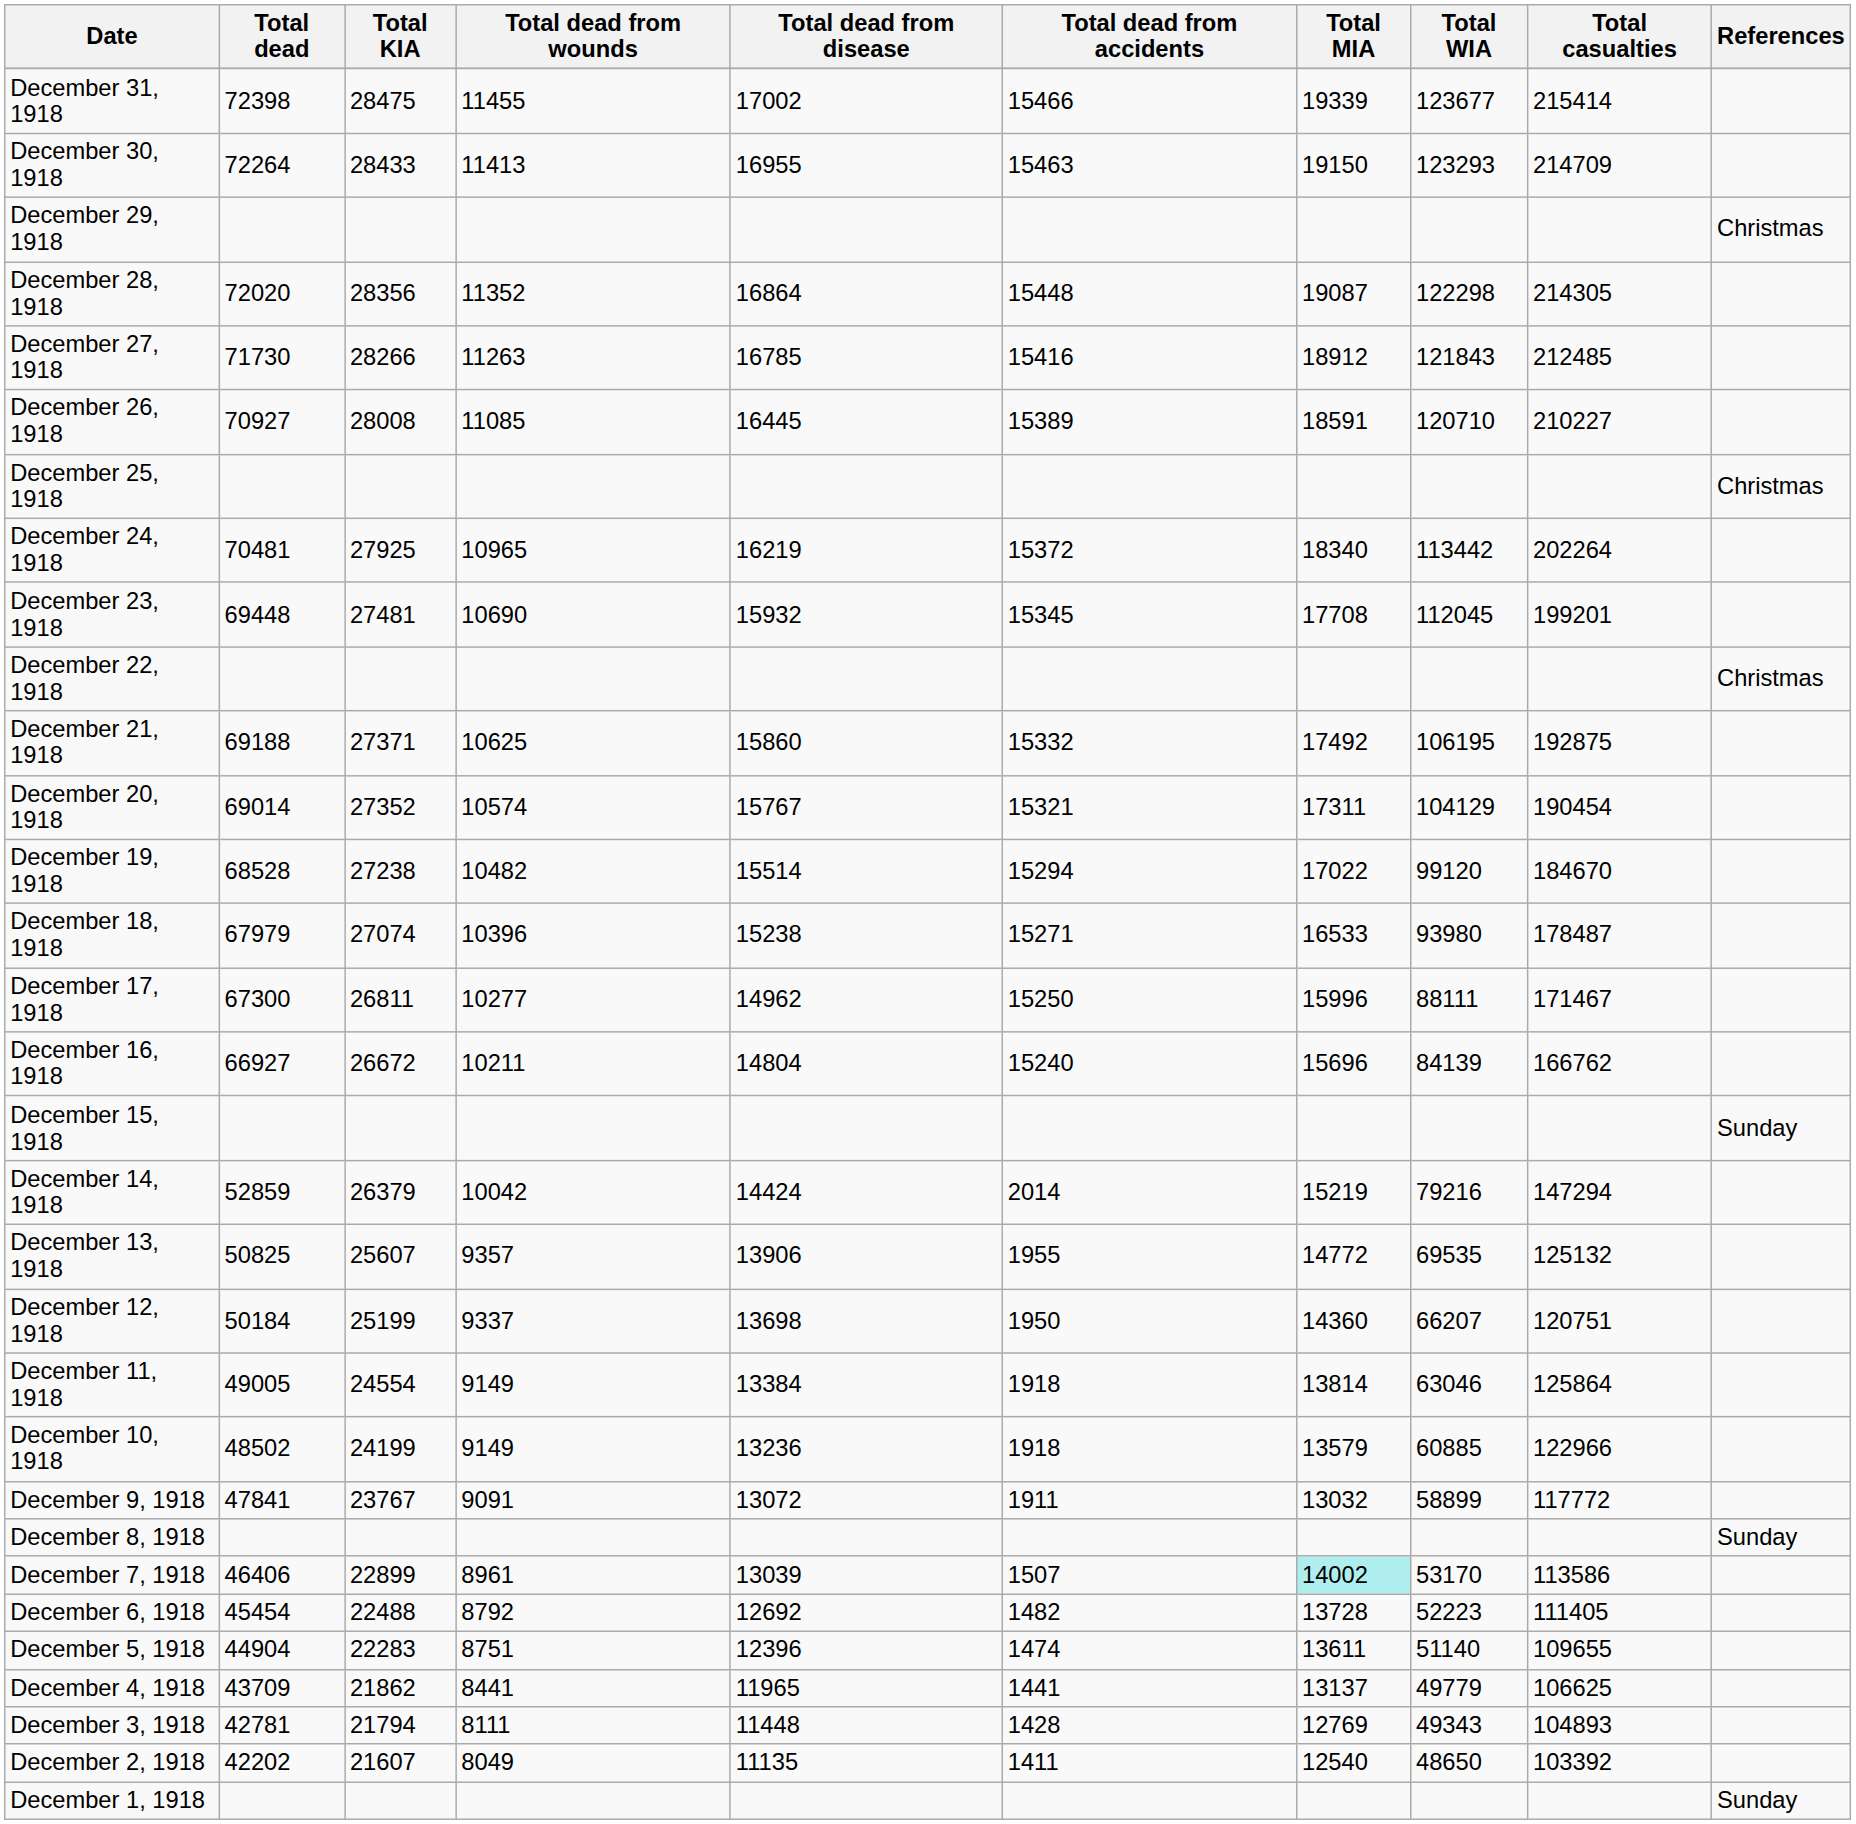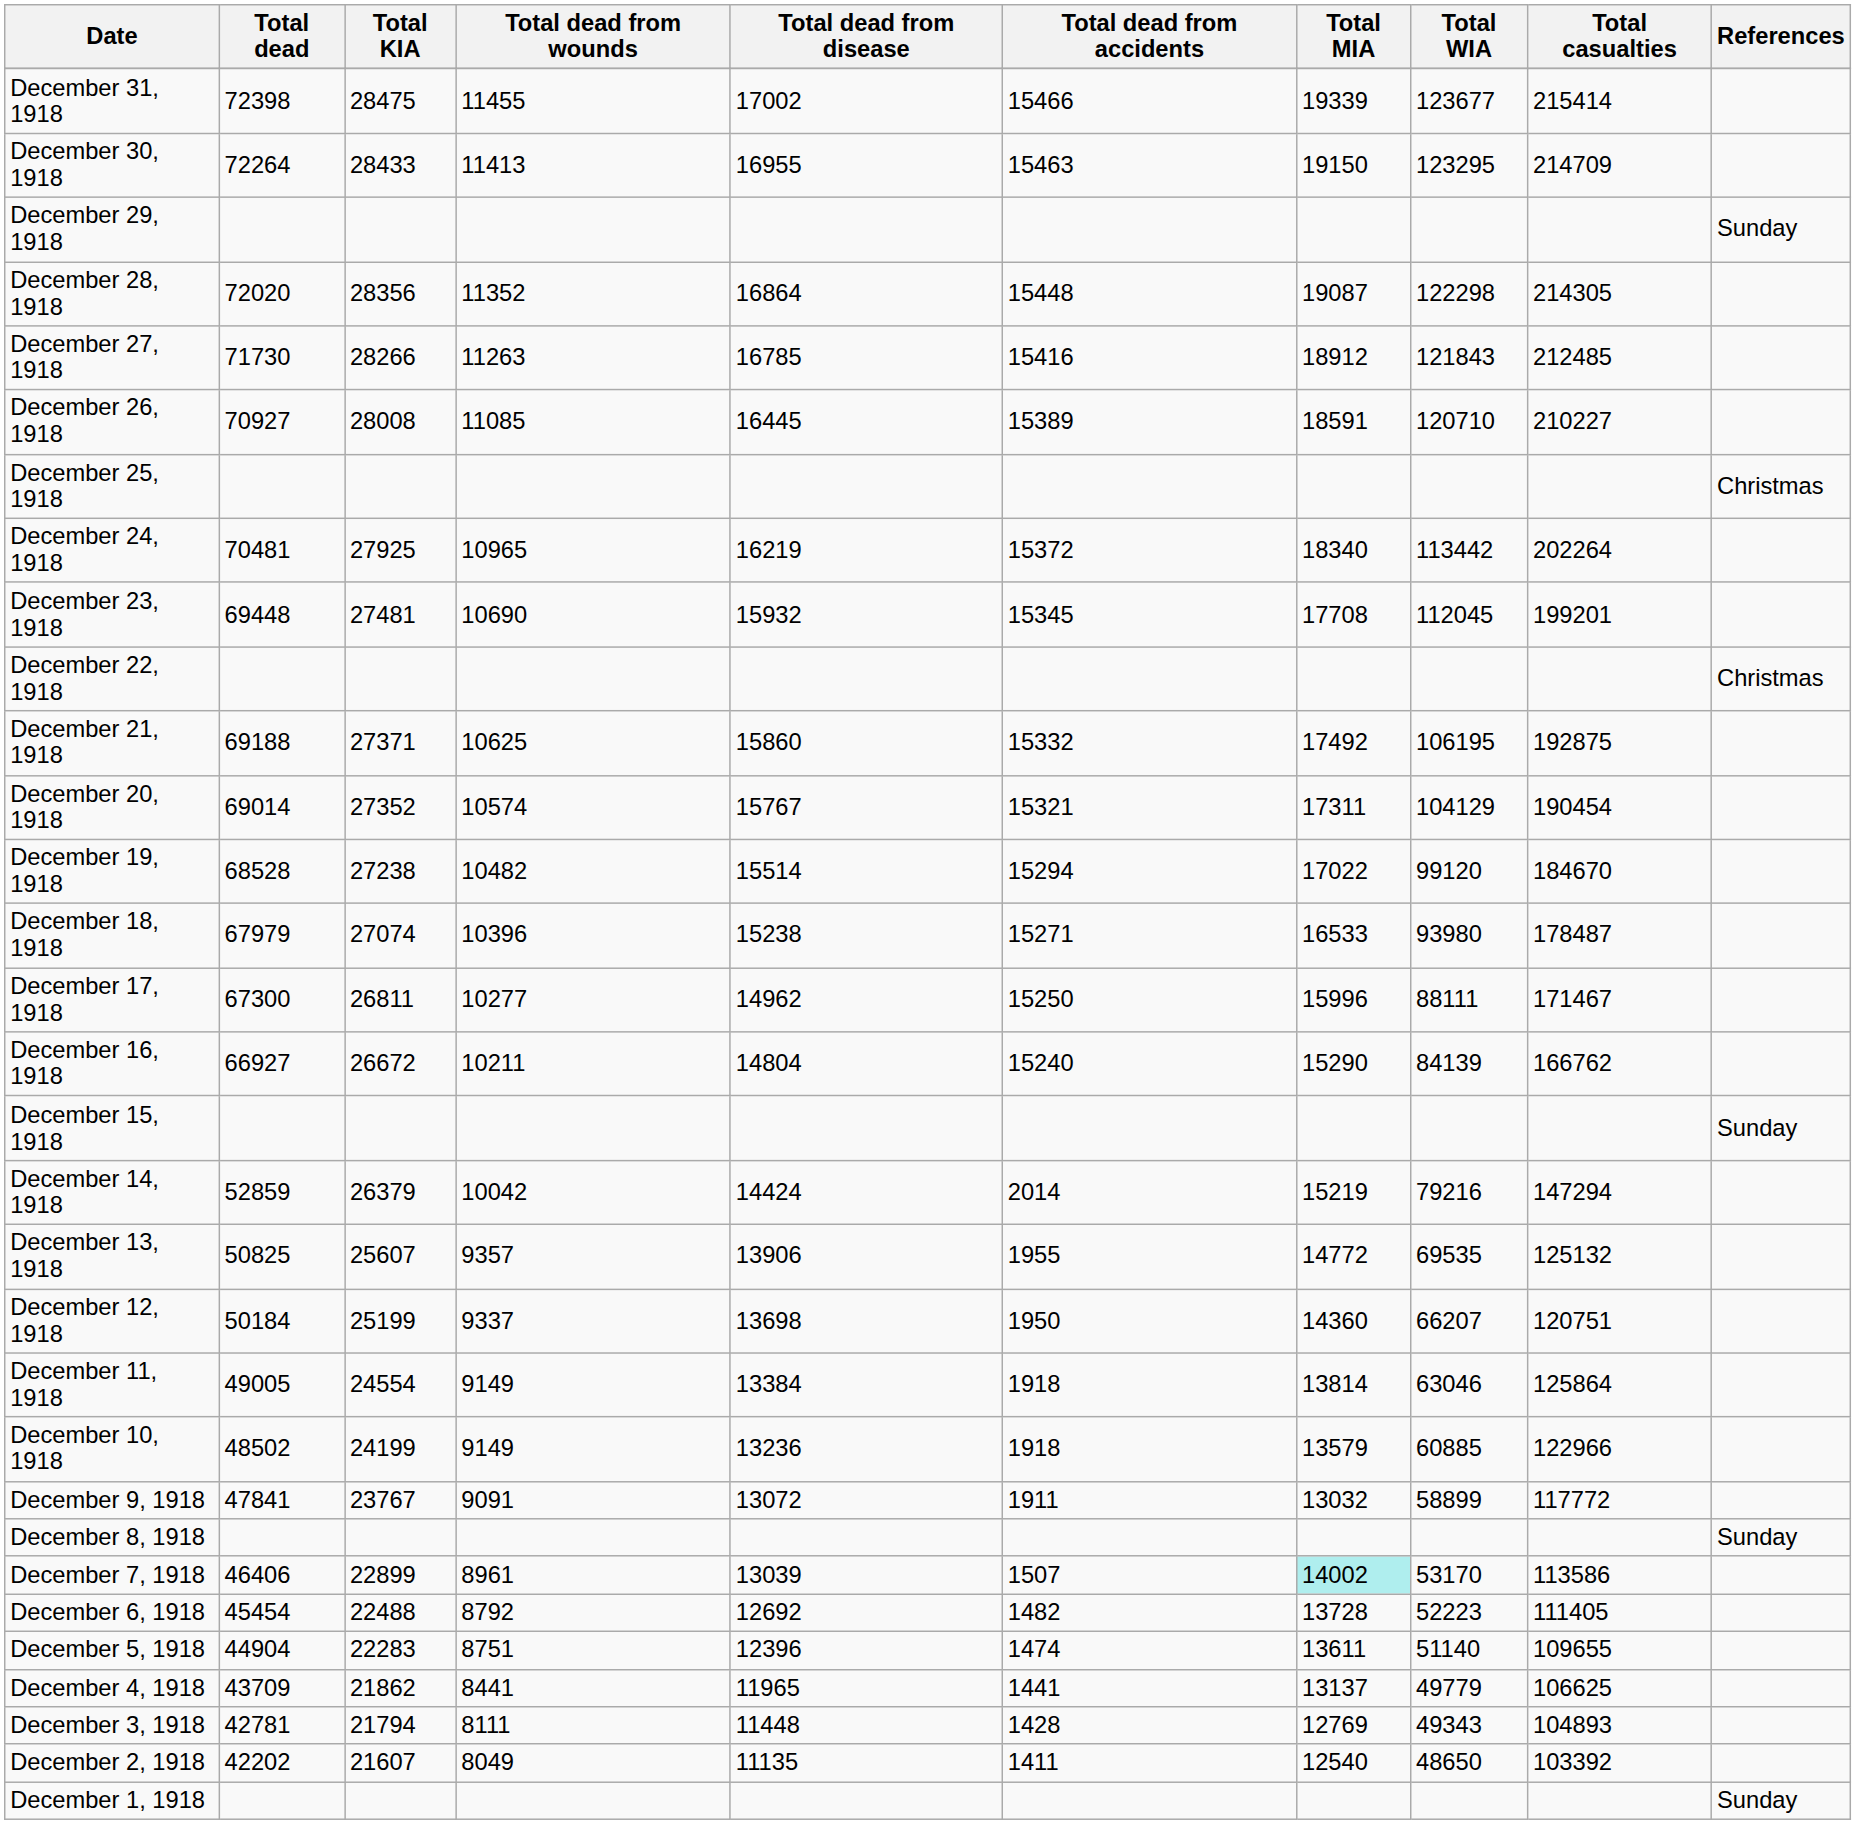December 30, 1918 | Total WIA: 123293 -> 123295
December 29, 1918 | References: Christmas -> Sunday
December 16, 1918 | Total MIA: 15696 -> 15290
